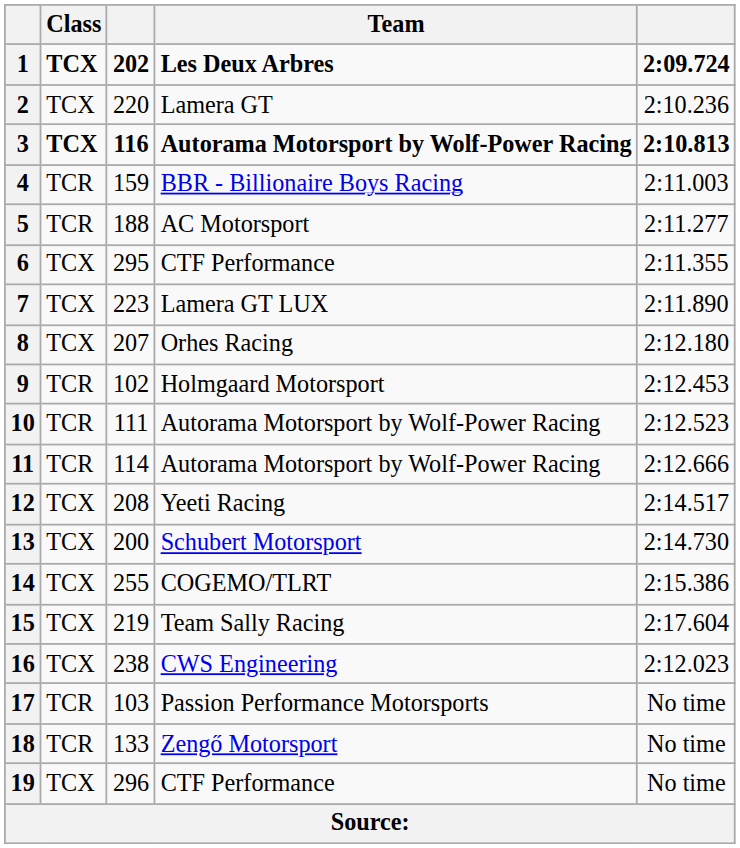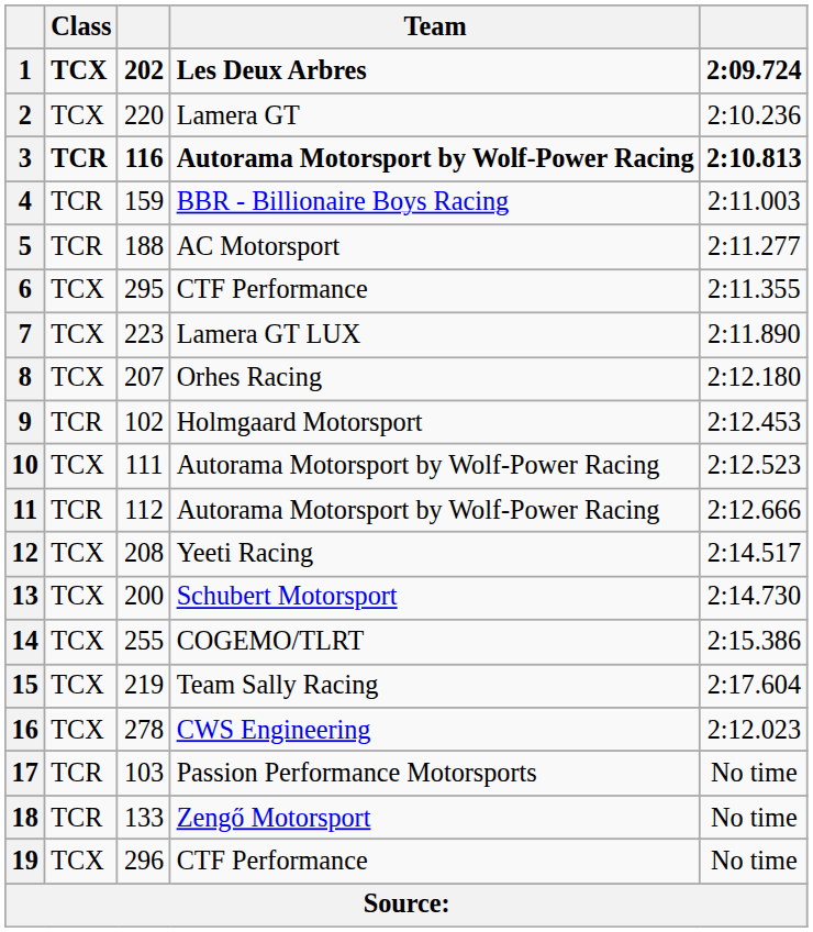3 | Class: TCX -> TCR
10 | Class: TCR -> TCX
11 | column 3: 114 -> 112
16 | column 3: 238 -> 278
